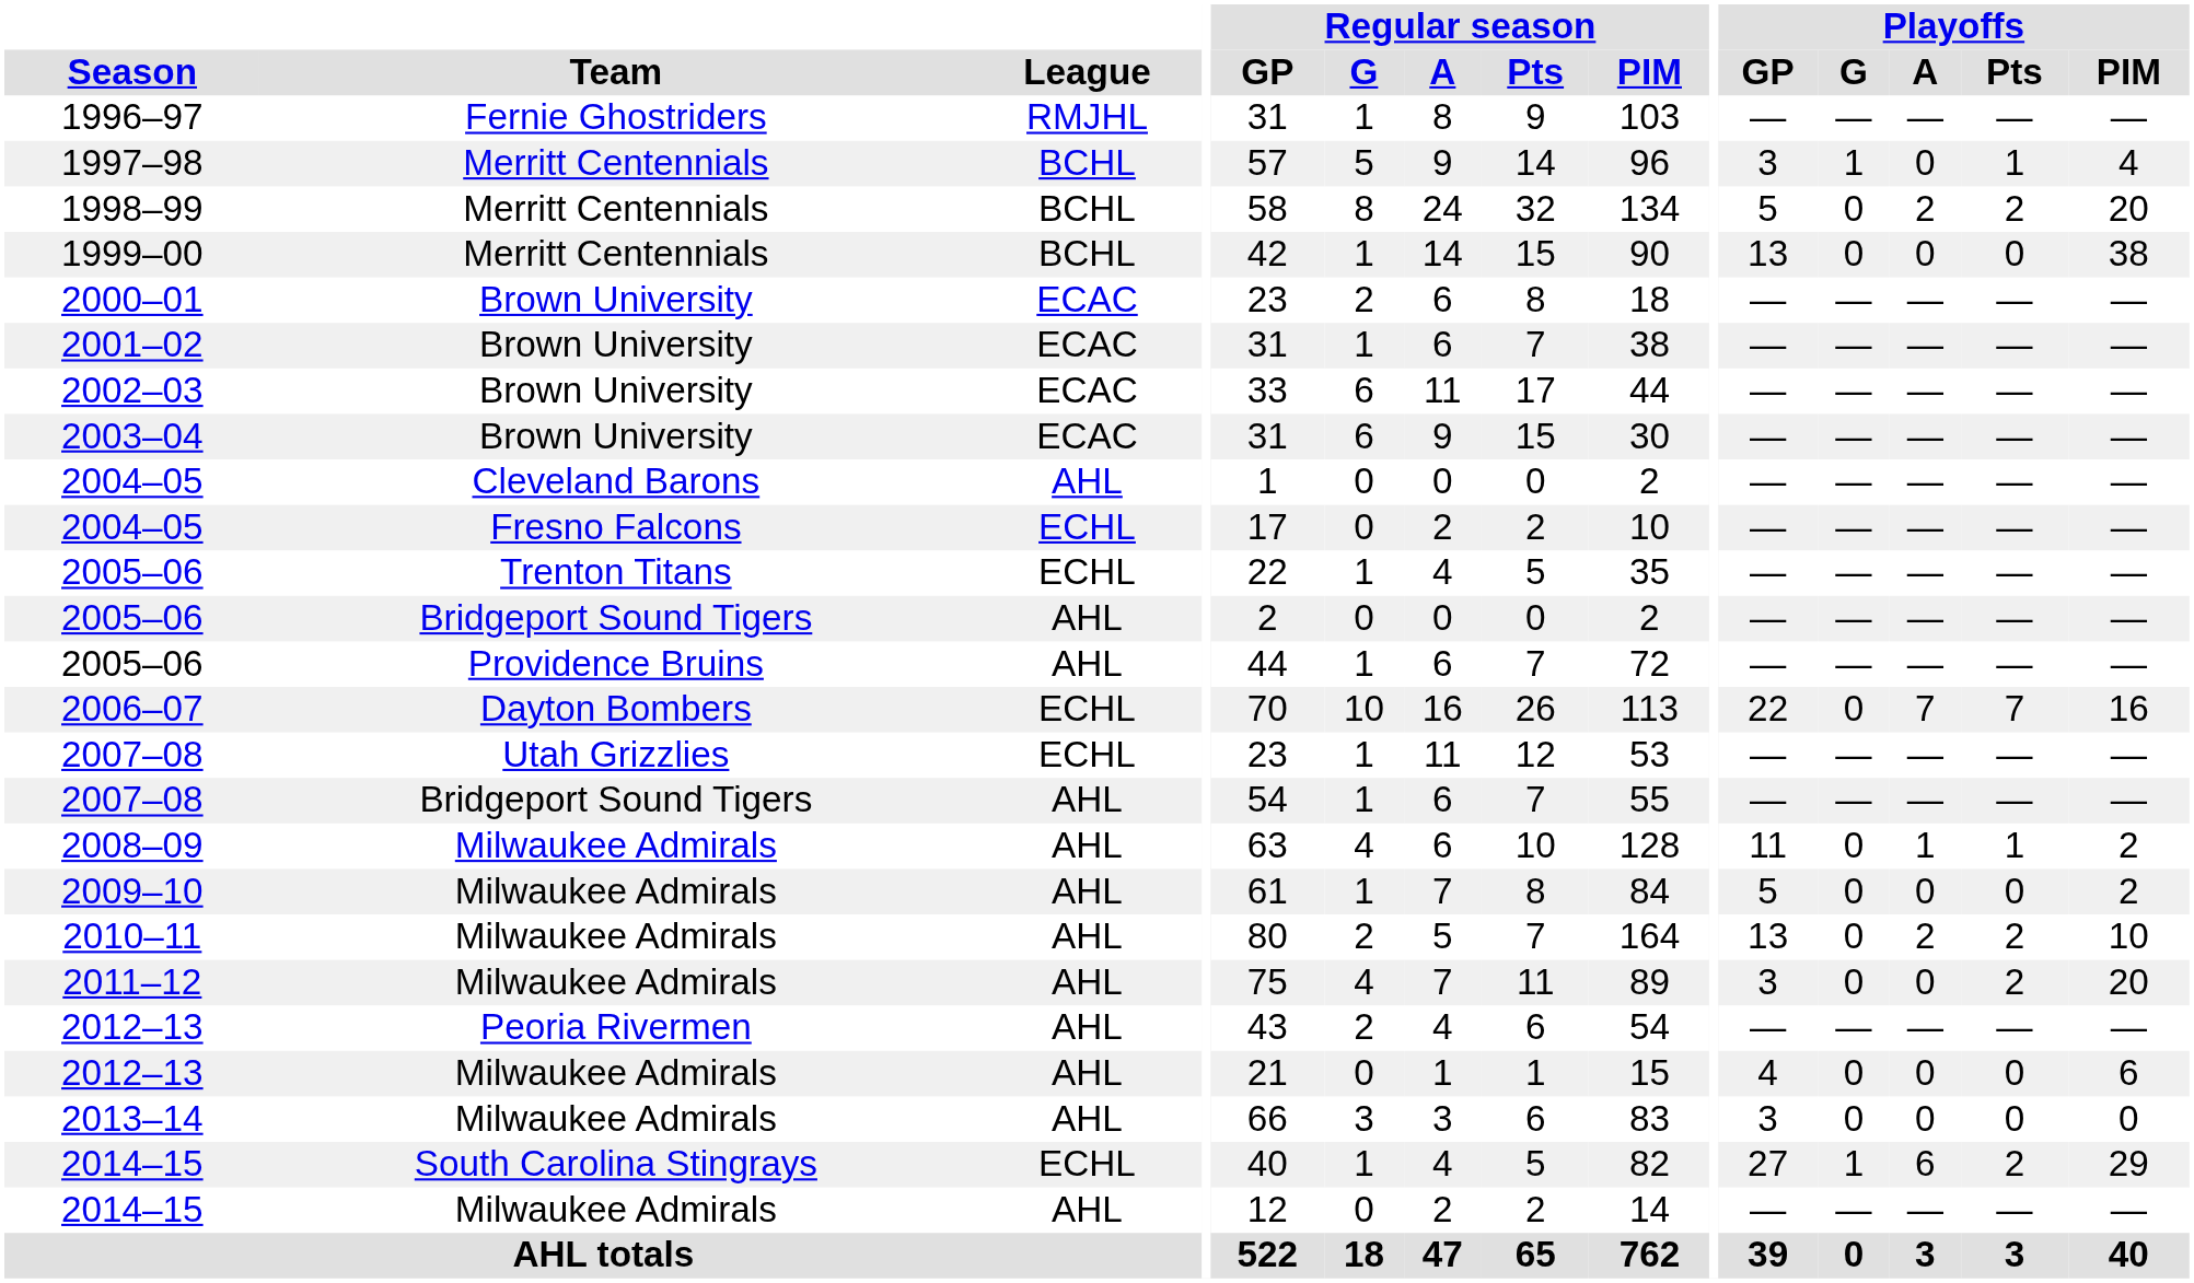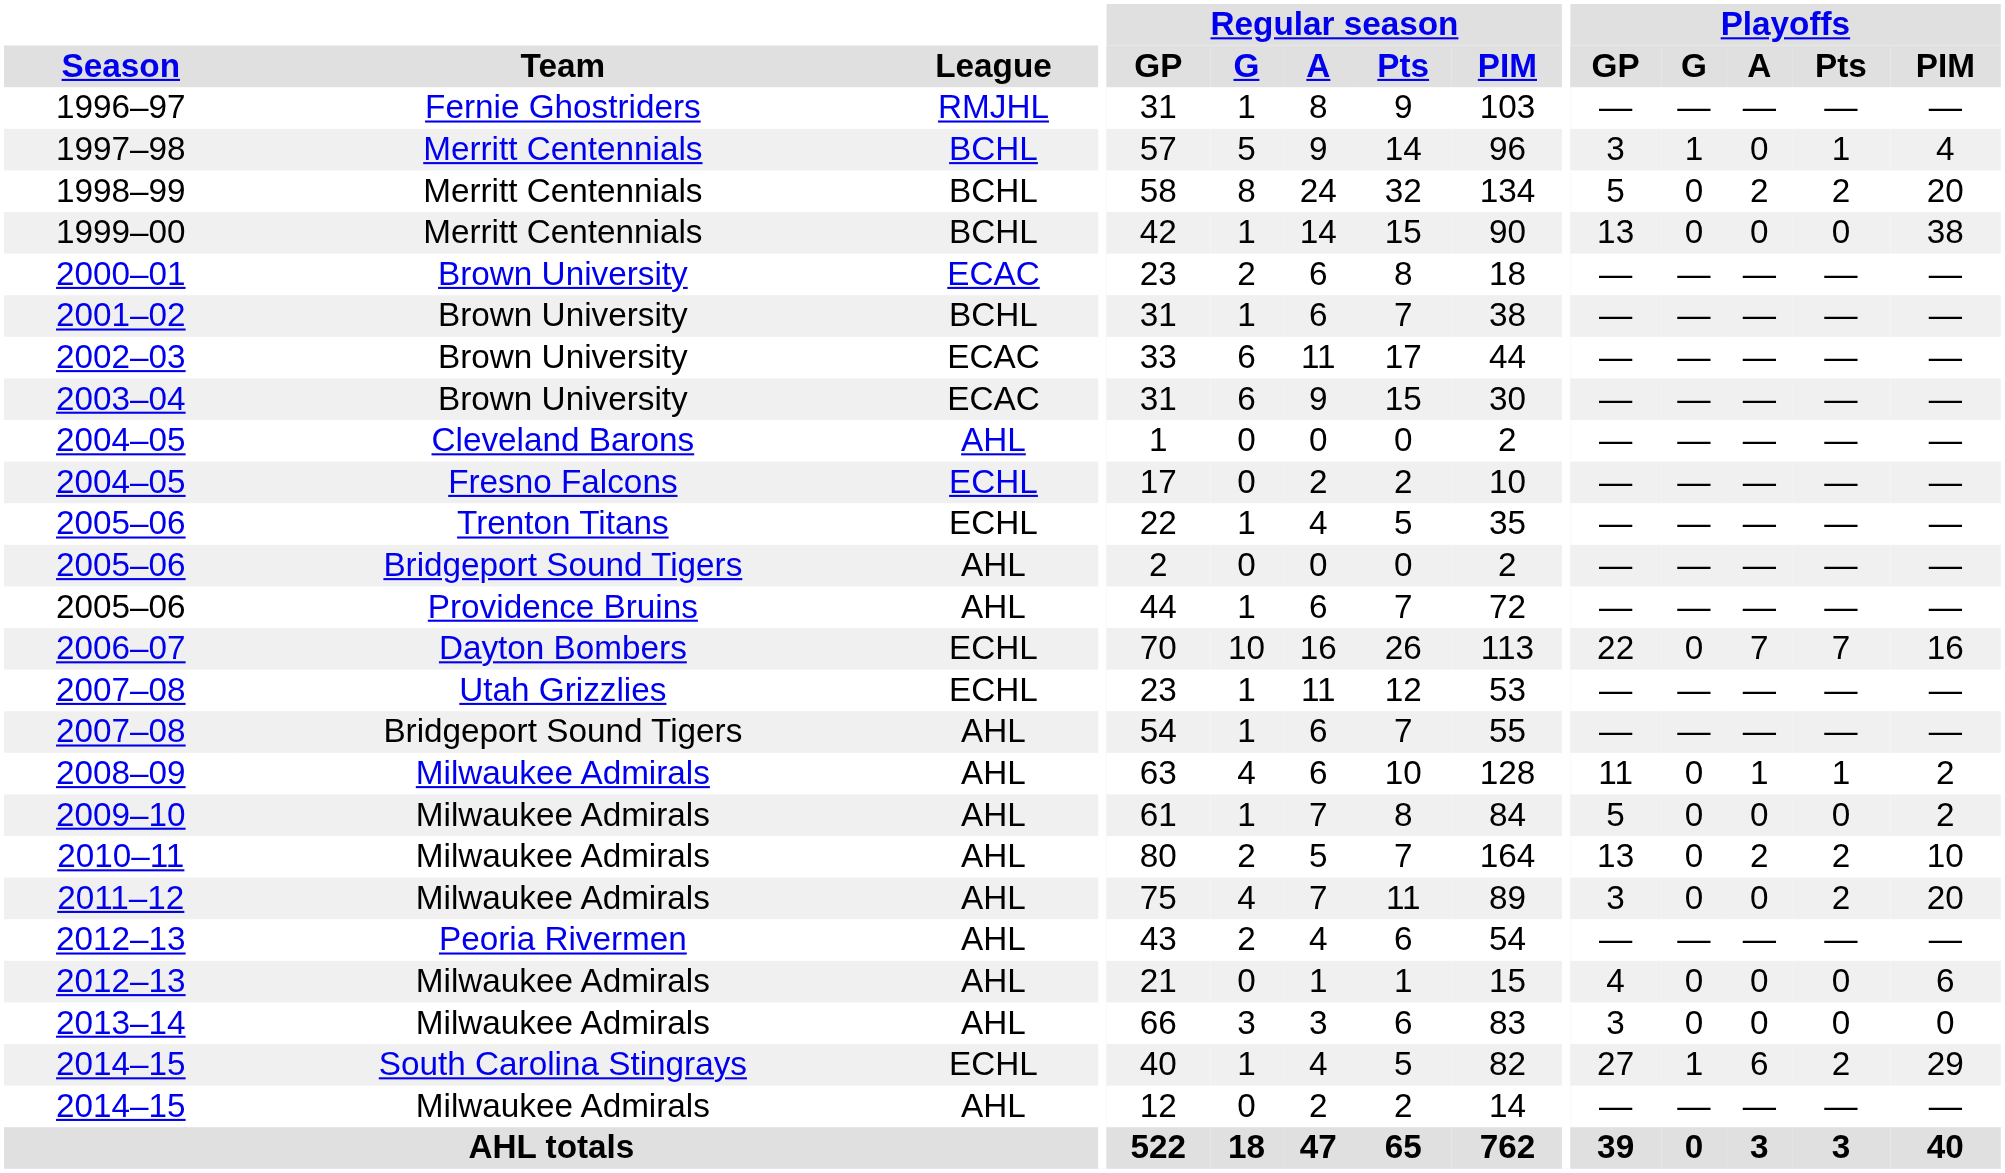2001–02 | League: ECAC -> BCHL
